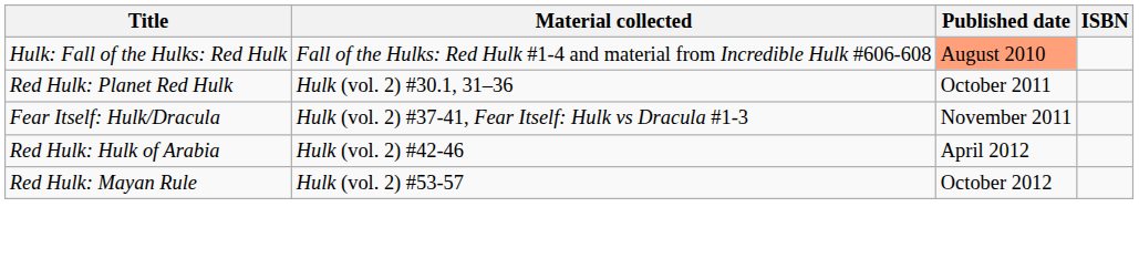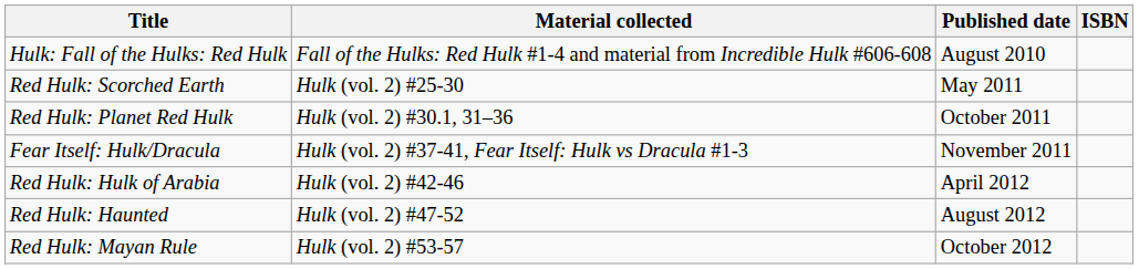Hulk: Fall of the Hulks: Red Hulk | Published date: lightsalmon background -> no background
+ row: Red Hulk: Scorched Earth | Hulk (vol. 2) #25-30 | May 2011
+ row: Red Hulk: Haunted | Hulk (vol. 2) #47-52 | August 2012
